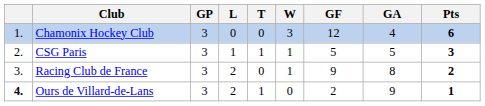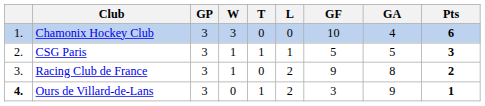columns swapped: W <-> L
Chamonix Hockey Club | GF: 12 -> 10
Ours de Villard-de-Lans | GF: 2 -> 3
